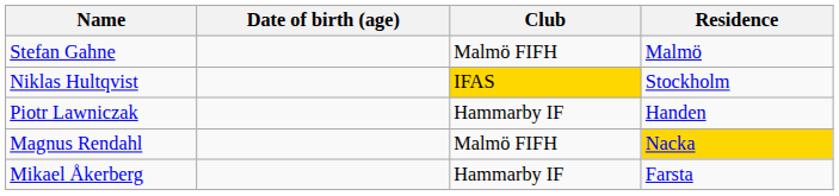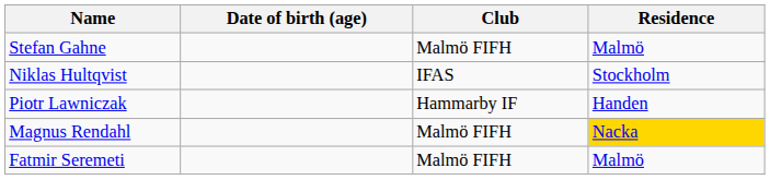Niklas Hultqvist | Club: gold background -> no background
+ row: Fatmir Seremeti | Malmö FIFH | Malmö
- row: Mikael Åkerberg | Hammarby IF | Farsta
